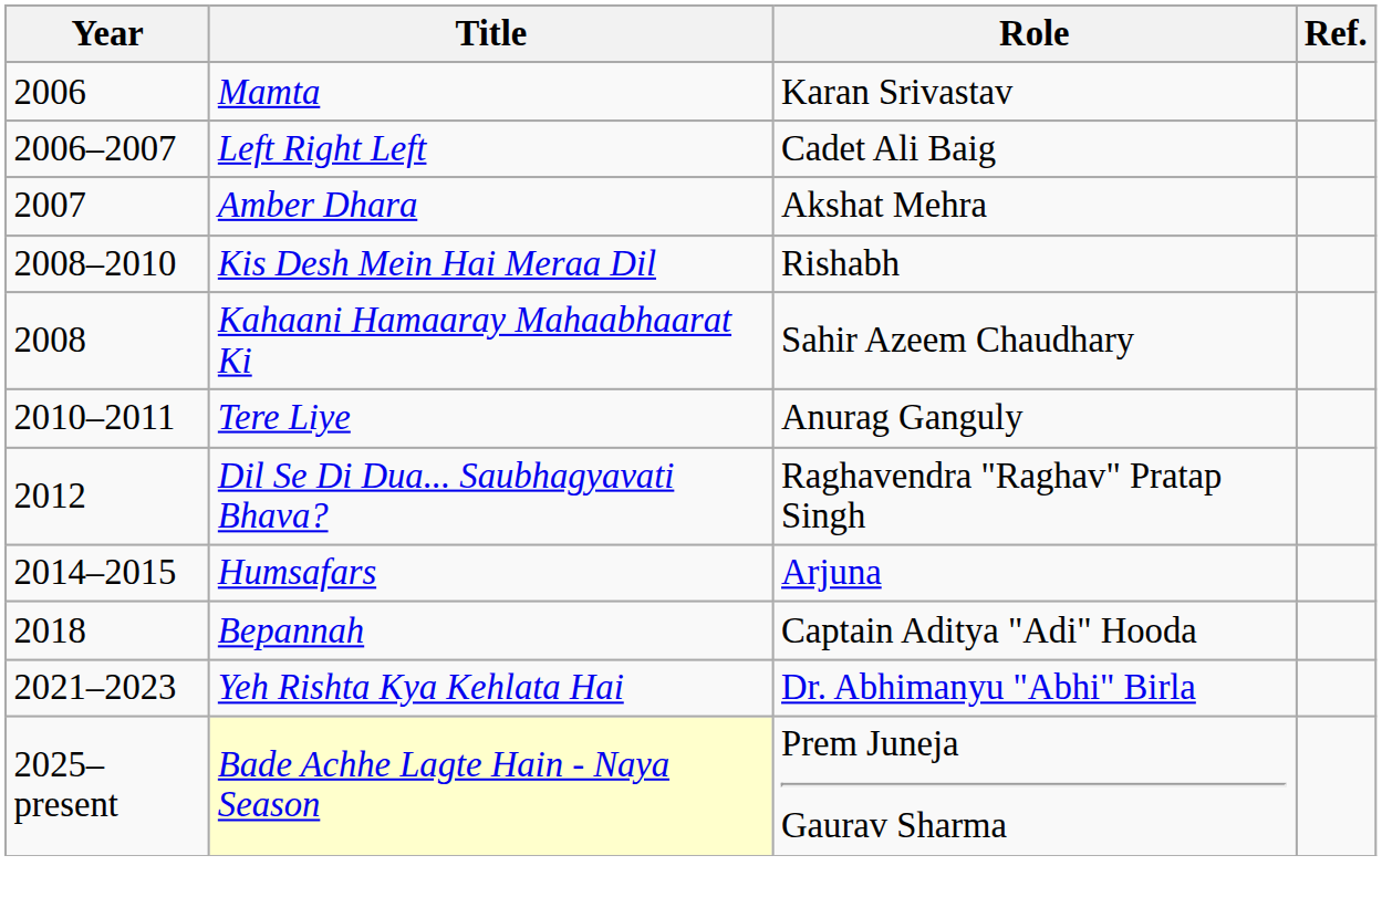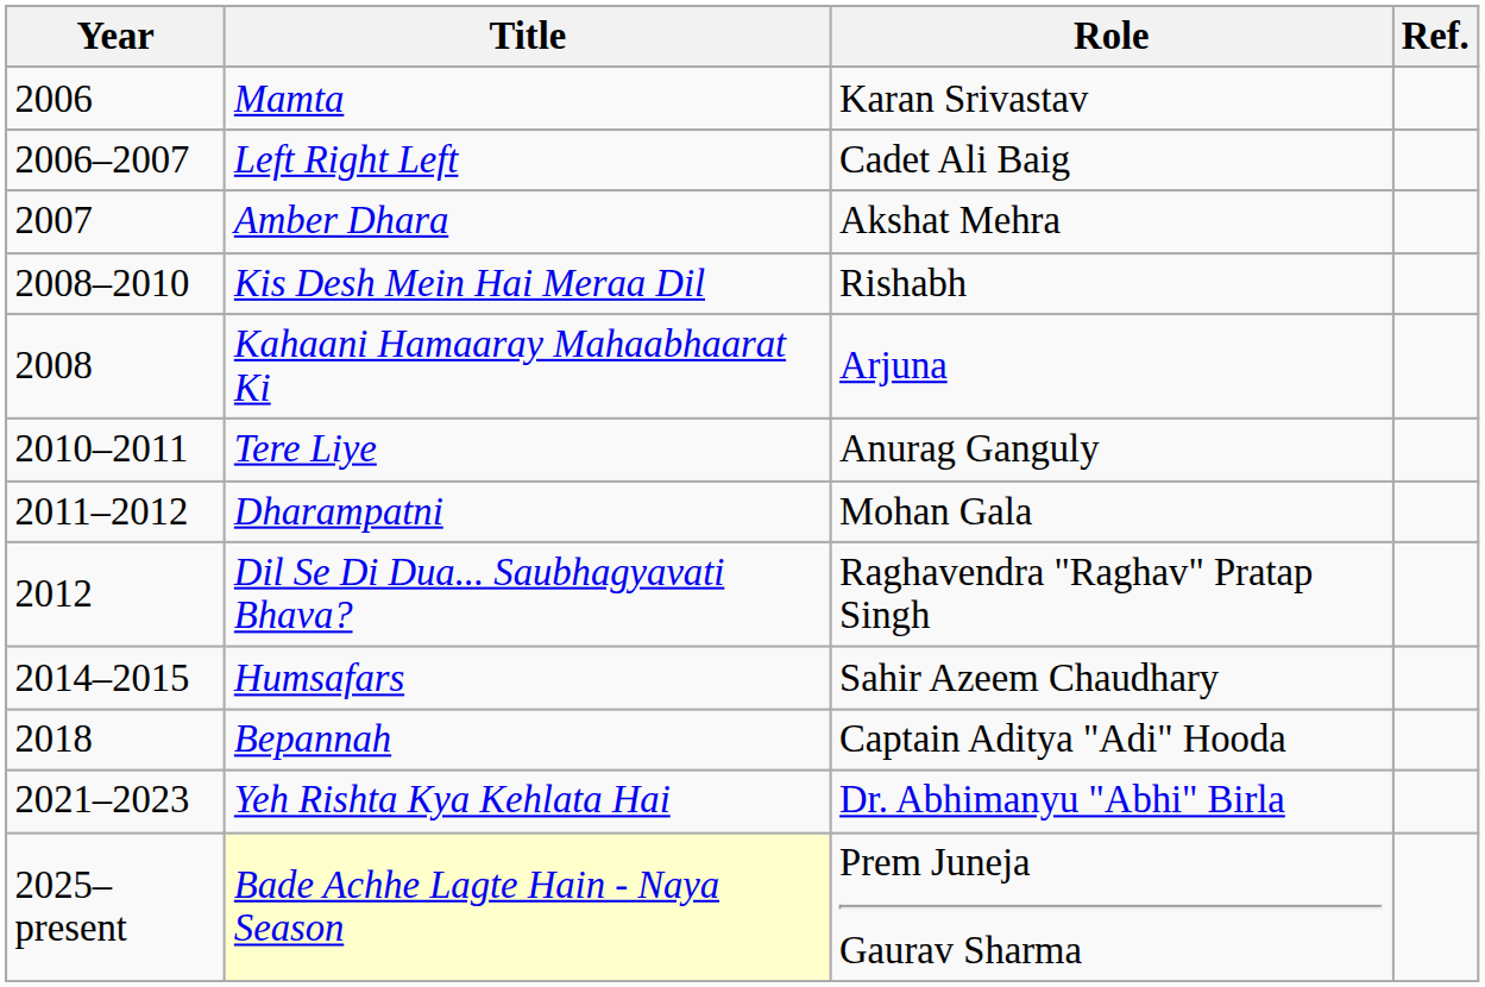Kahaani Hamaaray Mahaabhaarat Ki | Role: Sahir Azeem Chaudhary -> Arjuna
+ row: 2011–2012 | Dharampatni | Mohan Gala
Humsafars | Role: Arjuna -> Sahir Azeem Chaudhary
